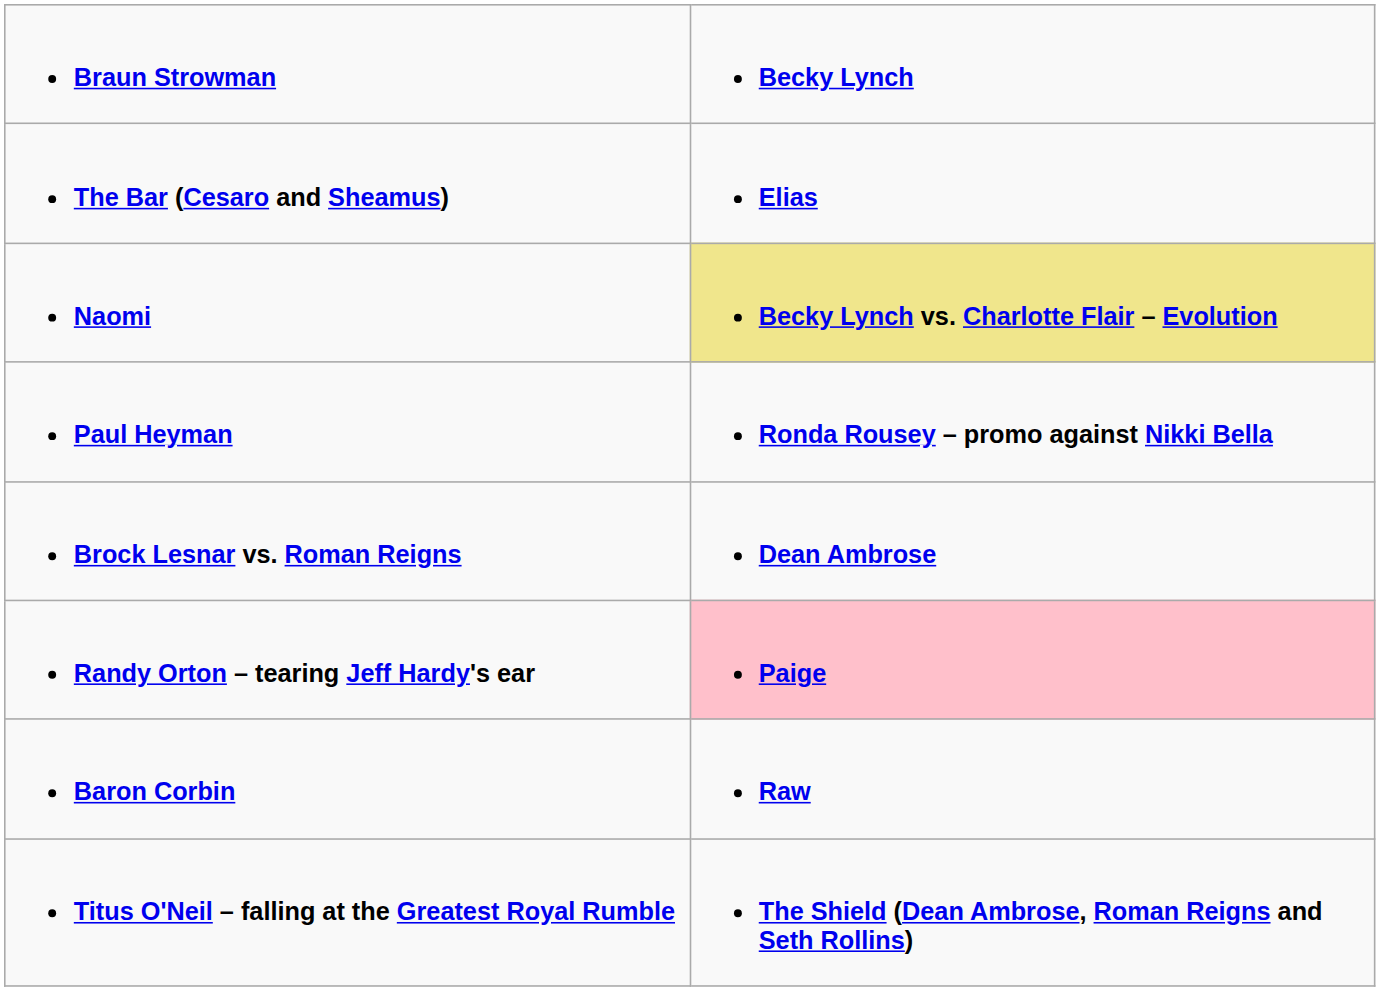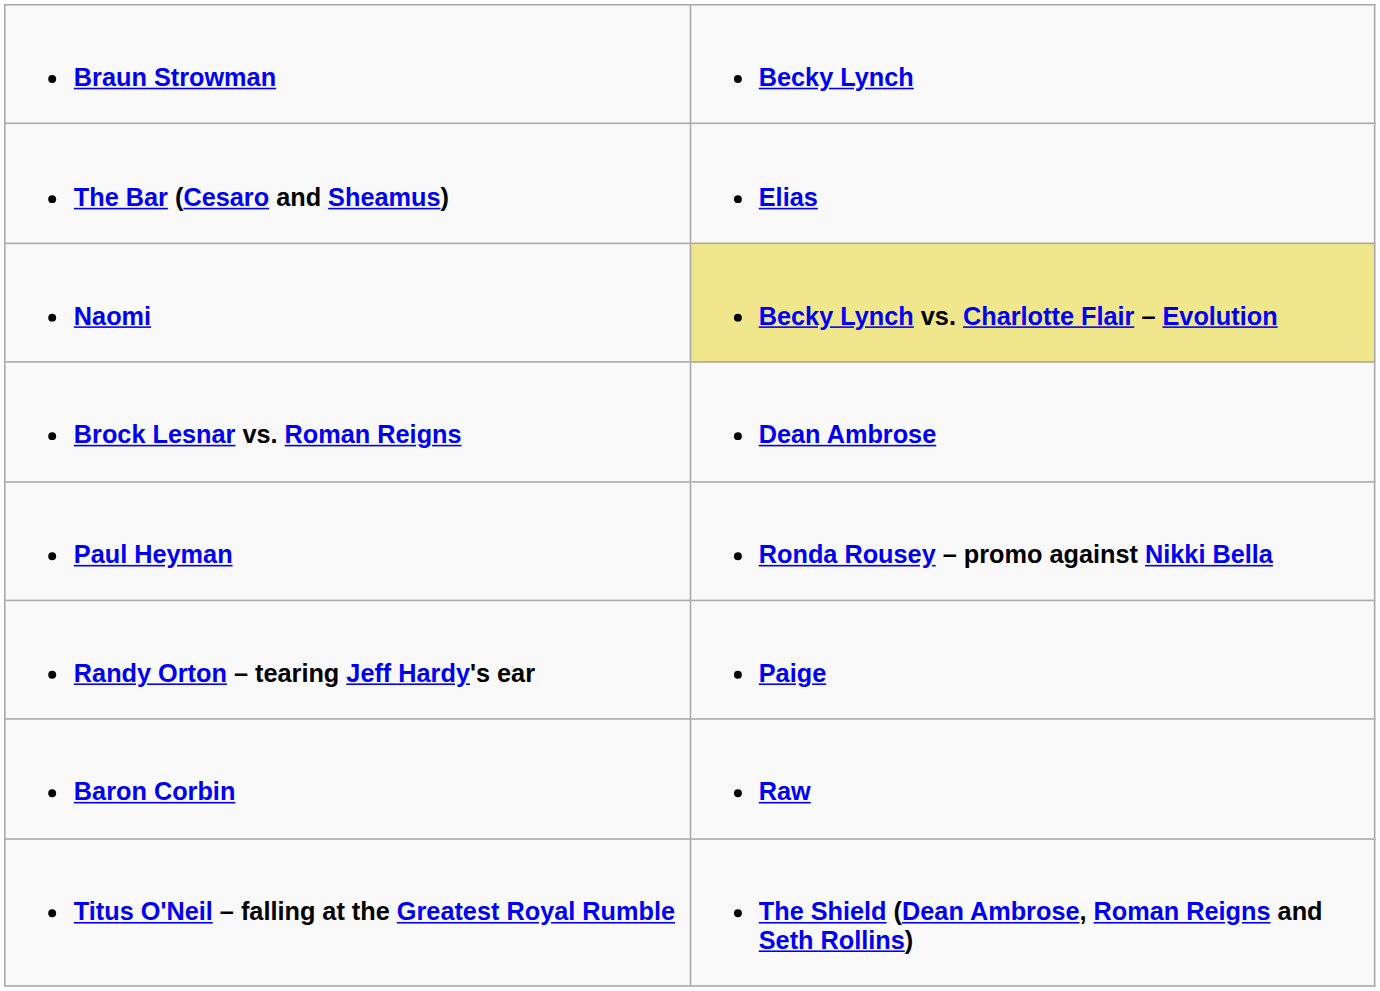rows swapped: Brock Lesnar vs. Roman Reigns <-> Paul Heyman
Randy Orton – tearing Jeff Hardy's ear | column 2: pink background -> no background
